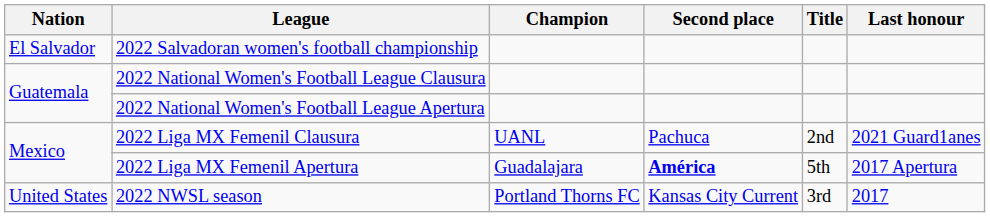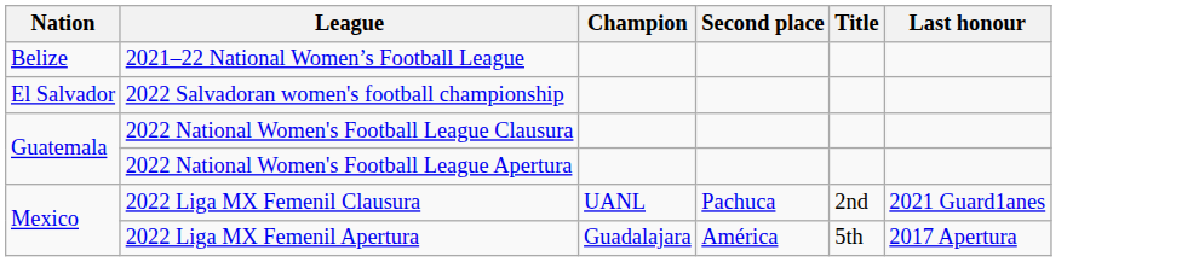+ row: Belize | 2021–22 National Women’s Football League
2022 Liga MX Femenil Apertura | Second place: bold -> normal
- row: United States | 2022 NWSL season | Portland Thorns FC | Kansas City Current | 3rd | 2017
